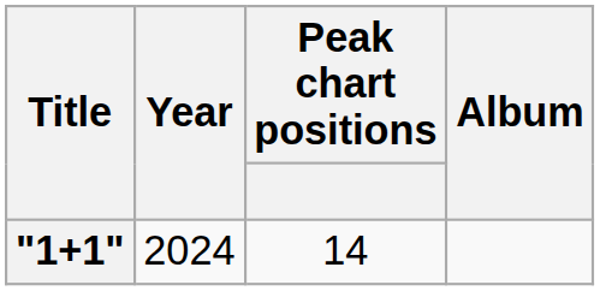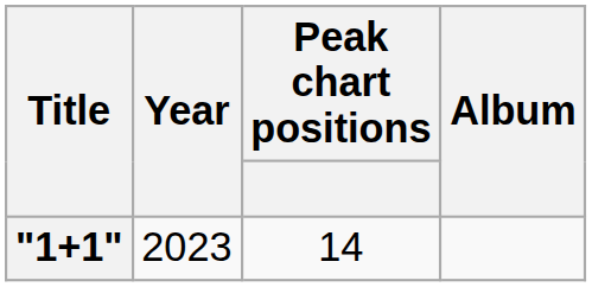"1+1" | Year: 2024 -> 2023
